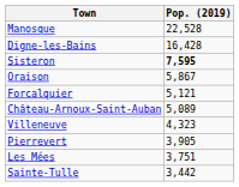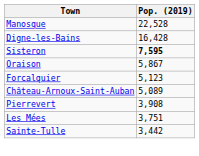Forcalquier | Pop. (2019): 5,121 -> 5,123
- row: Villeneuve | 4,323
Pierrevert | Pop. (2019): 3,905 -> 3,908
